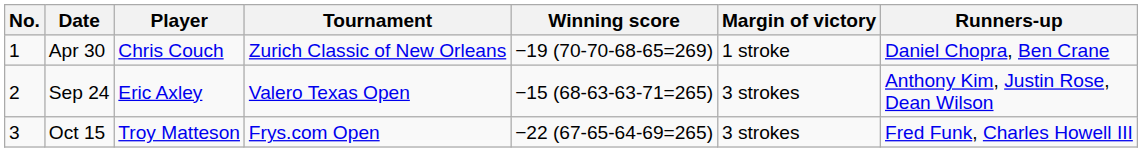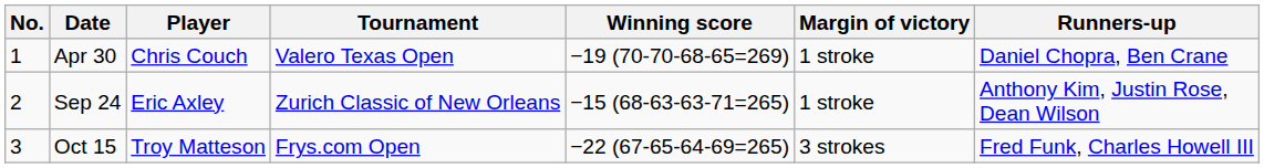Apr 30 | Tournament: Zurich Classic of New Orleans -> Valero Texas Open
Sep 24 | Tournament: Valero Texas Open -> Zurich Classic of New Orleans
Sep 24 | Margin of victory: 3 strokes -> 1 stroke
